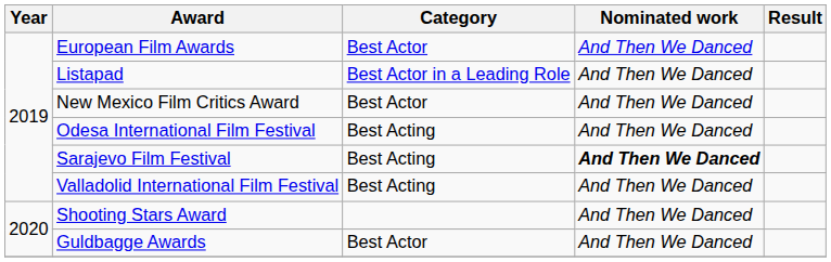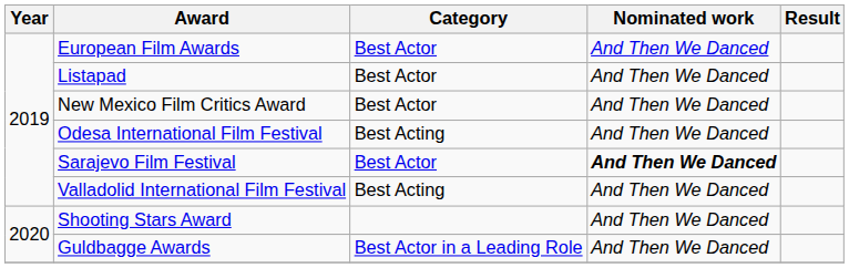Listapad | Category: Best Actor in a Leading Role -> Best Actor
Sarajevo Film Festival | Category: Best Acting -> Best Actor
Guldbagge Awards | Category: Best Actor -> Best Actor in a Leading Role
